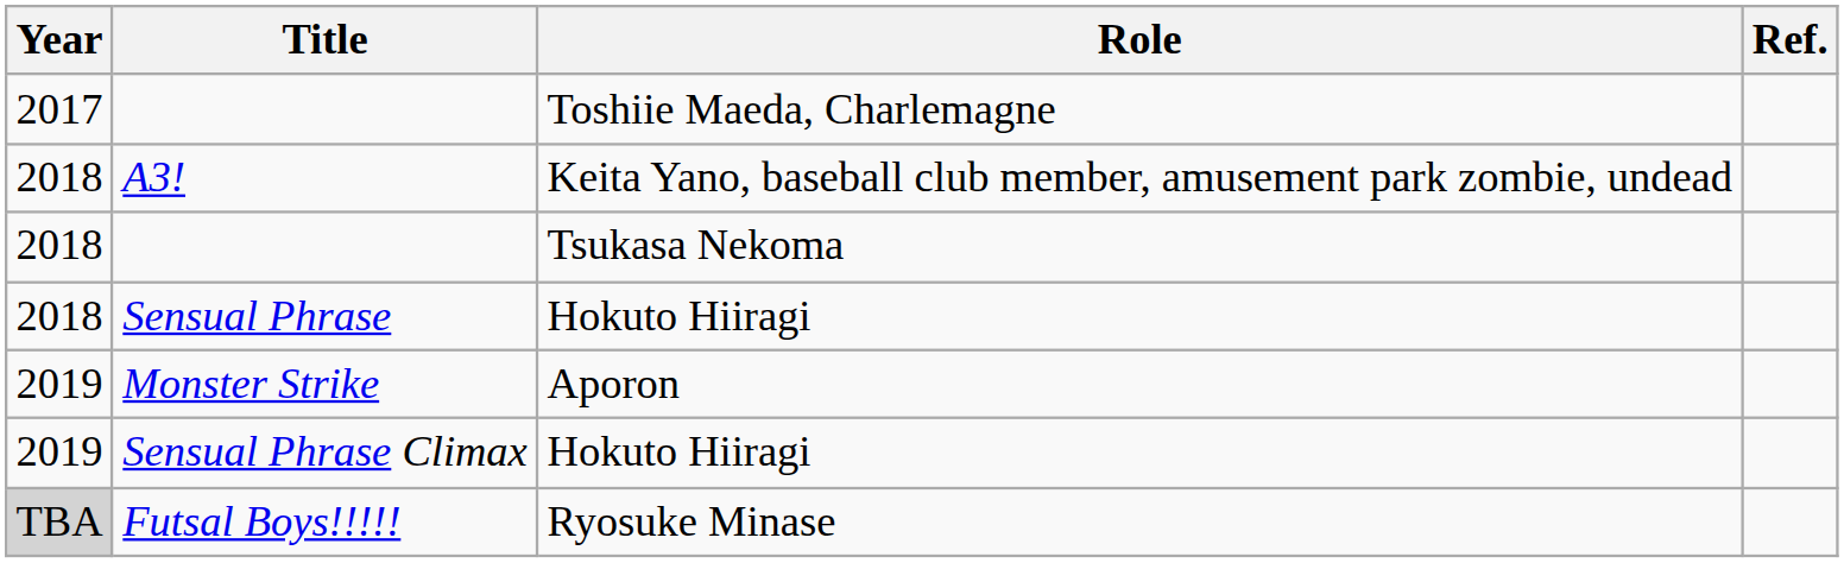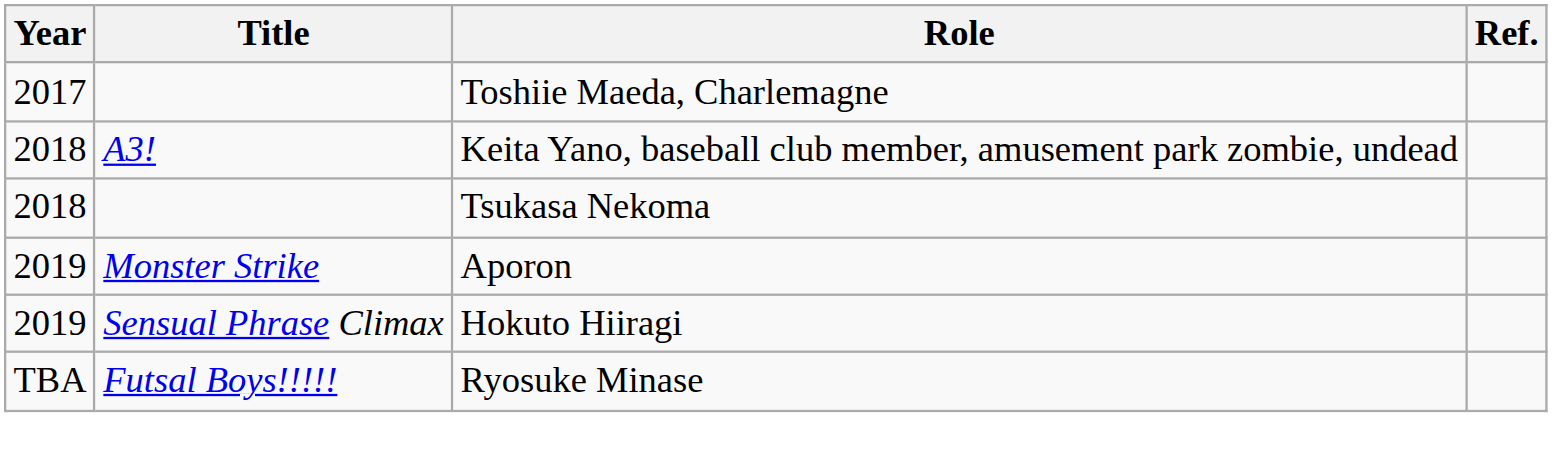- row: 2018 | Sensual Phrase | Hokuto Hiiragi
Futsal Boys!!!!! | Year: lightgrey background -> no background
